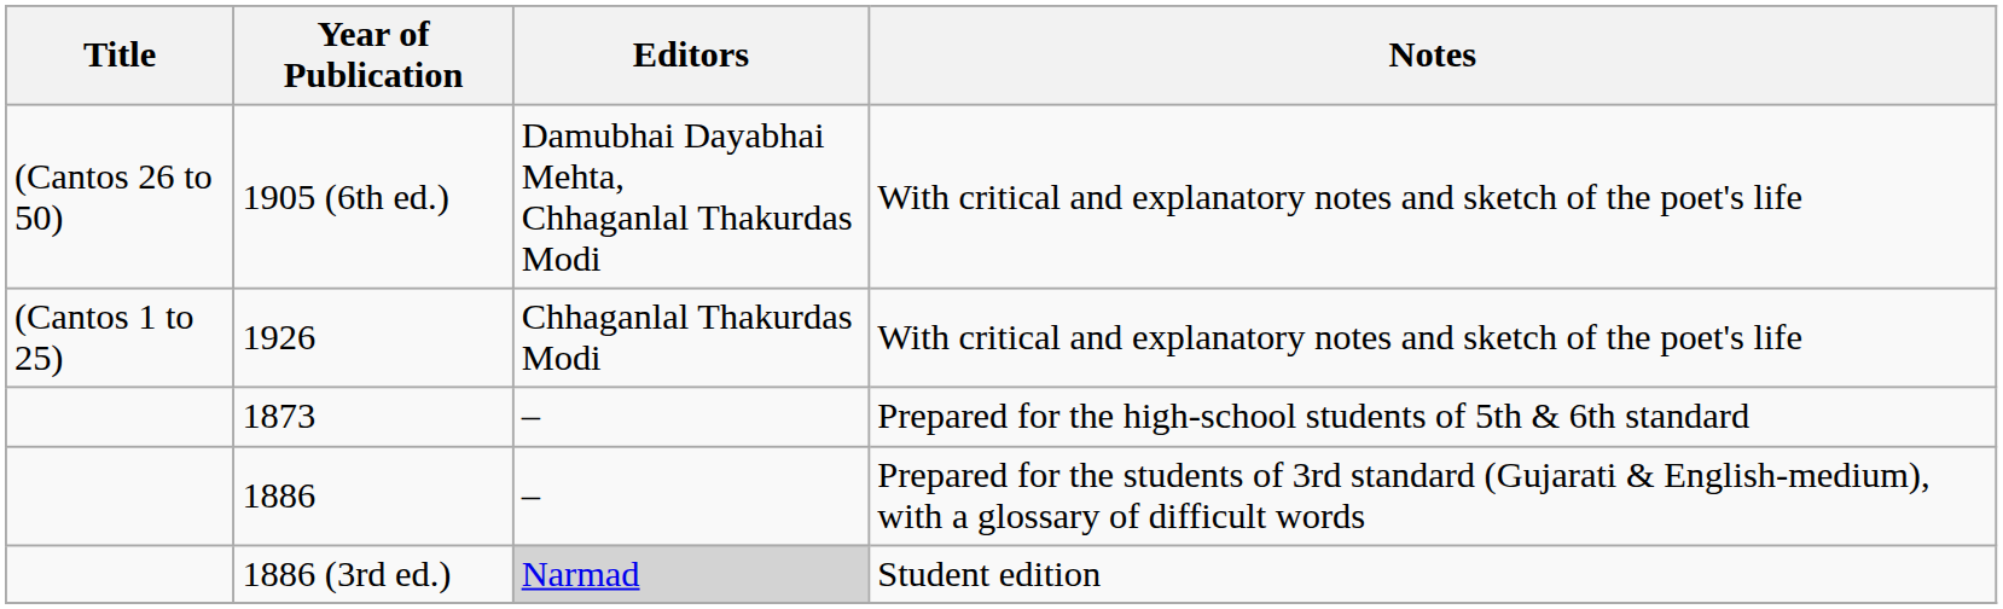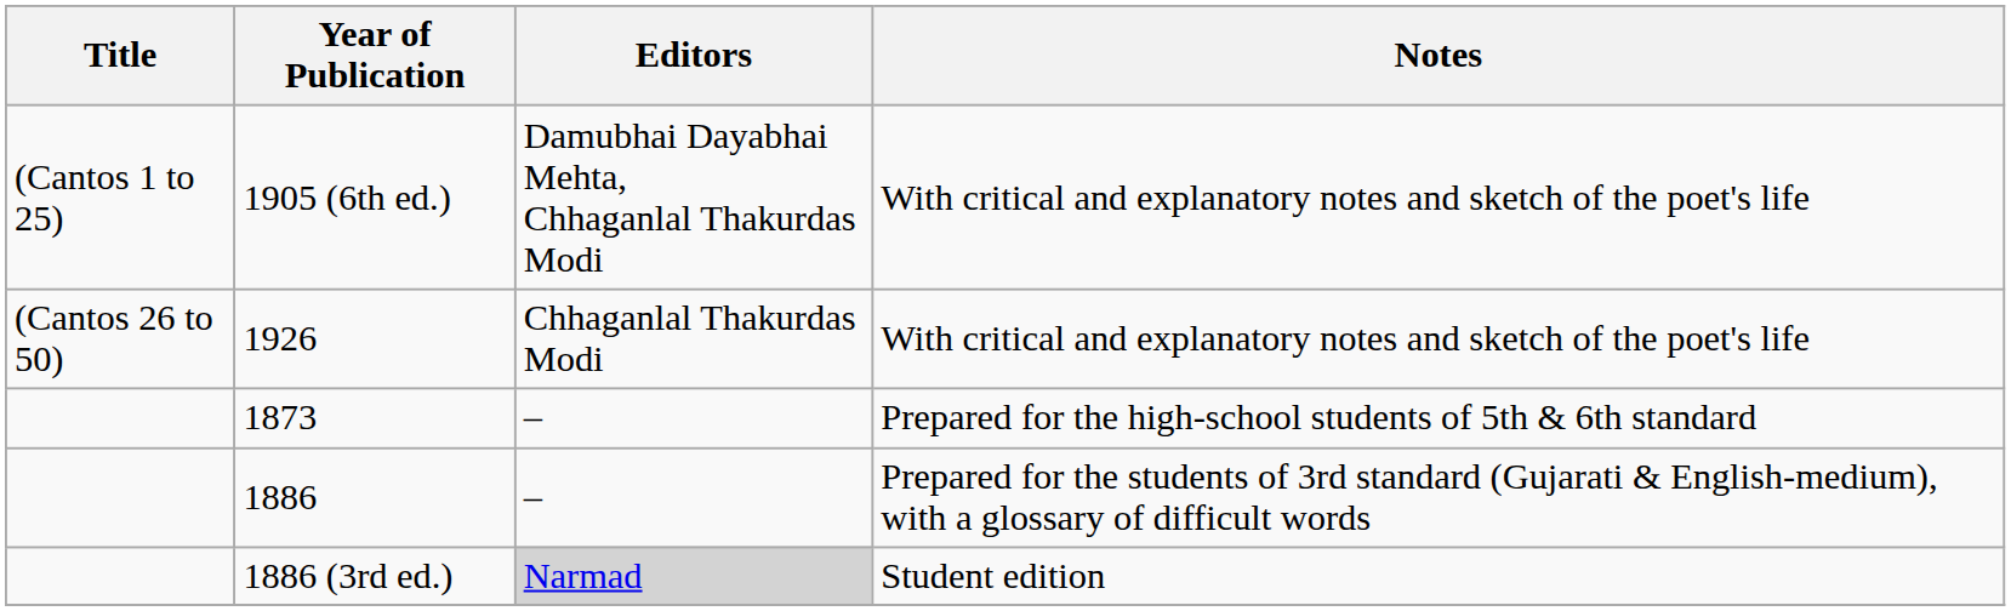1905 (6th ed.) | Title: (Cantos 26 to 50) -> (Cantos 1 to 25)
1926 | Title: (Cantos 1 to 25) -> (Cantos 26 to 50)
